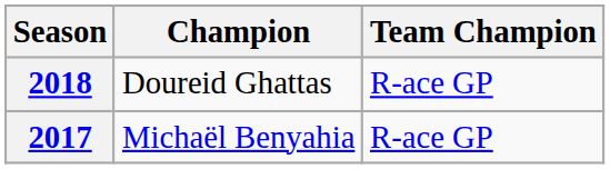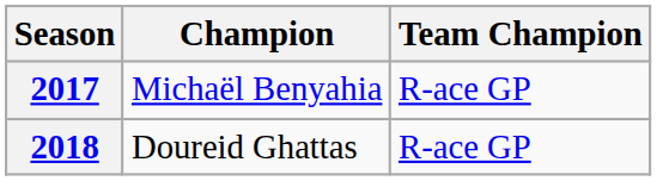rows swapped: 2017 <-> 2018
